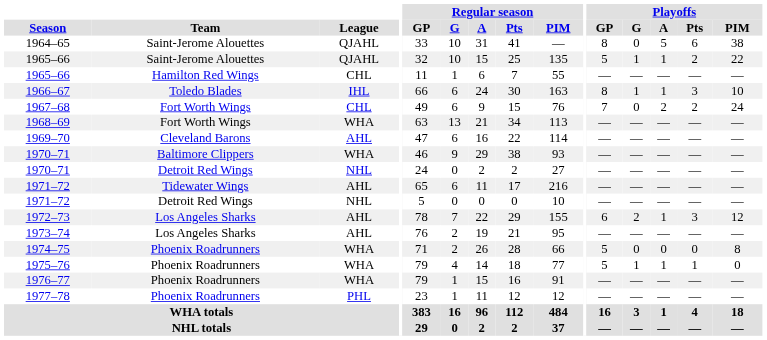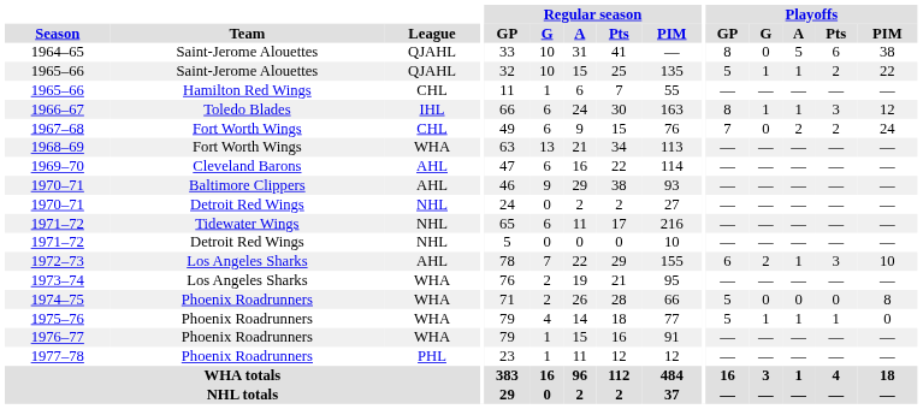1966–67 | Playoffs / PIM: 10 -> 12
1970–71 / Baltimore Clippers | League: WHA -> AHL
1971–72 / Tidewater Wings | League: AHL -> NHL
1972–73 | Playoffs / PIM: 12 -> 10
1973–74 | League: AHL -> WHA
